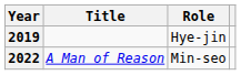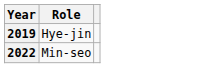- column: Title | A Man of Reason
